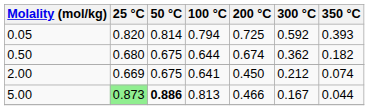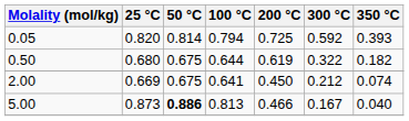0.50 | 200 °C: 0.674 -> 0.619
0.50 | 300 °C: 0.362 -> 0.322
5.00 | 25 °C: lightgreen background -> no background
5.00 | 350 °C: 0.044 -> 0.040
